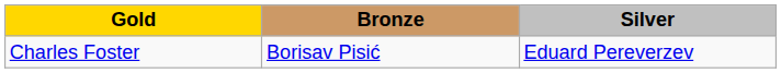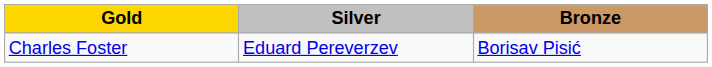columns swapped: Silver <-> Bronze
